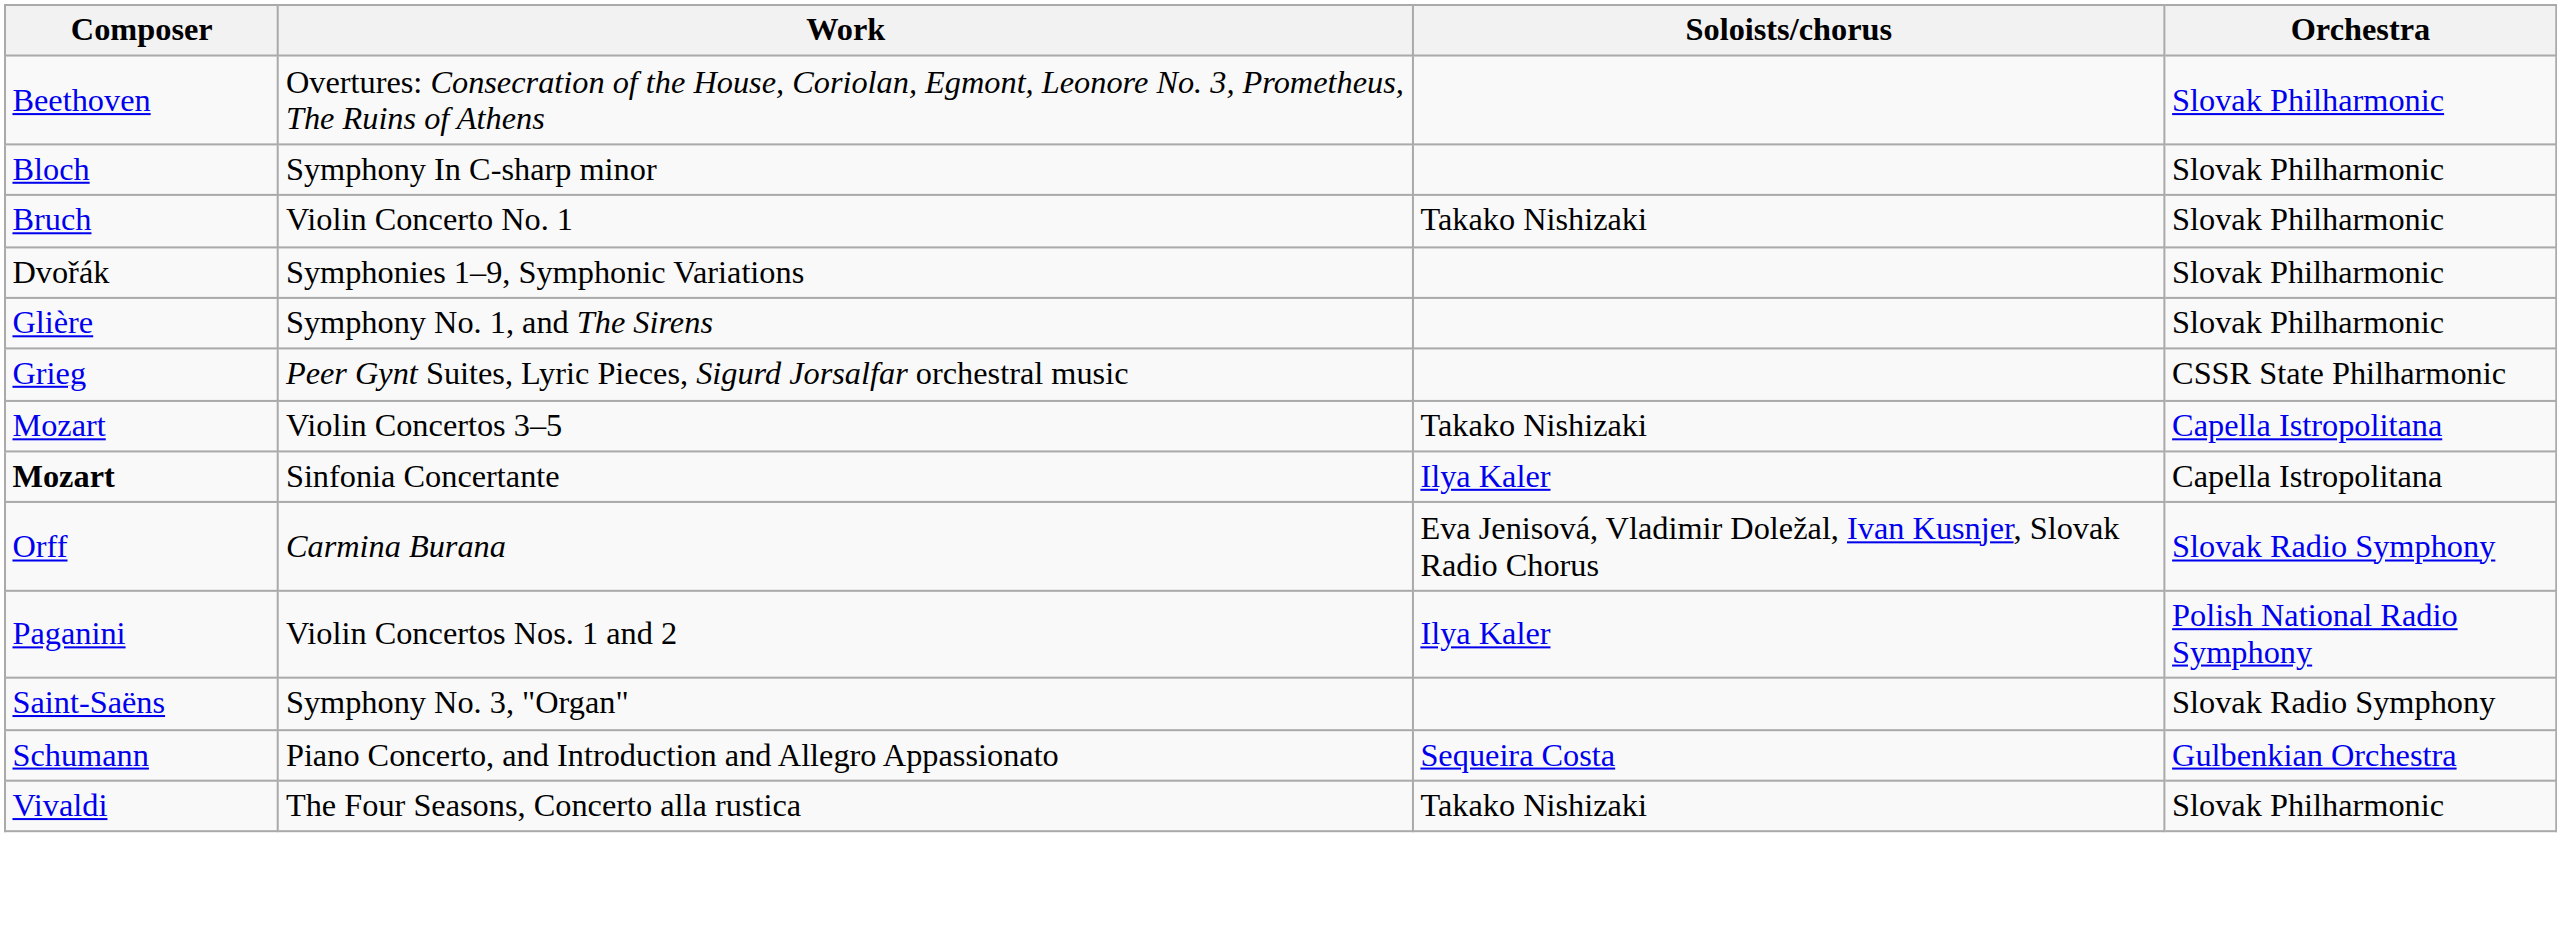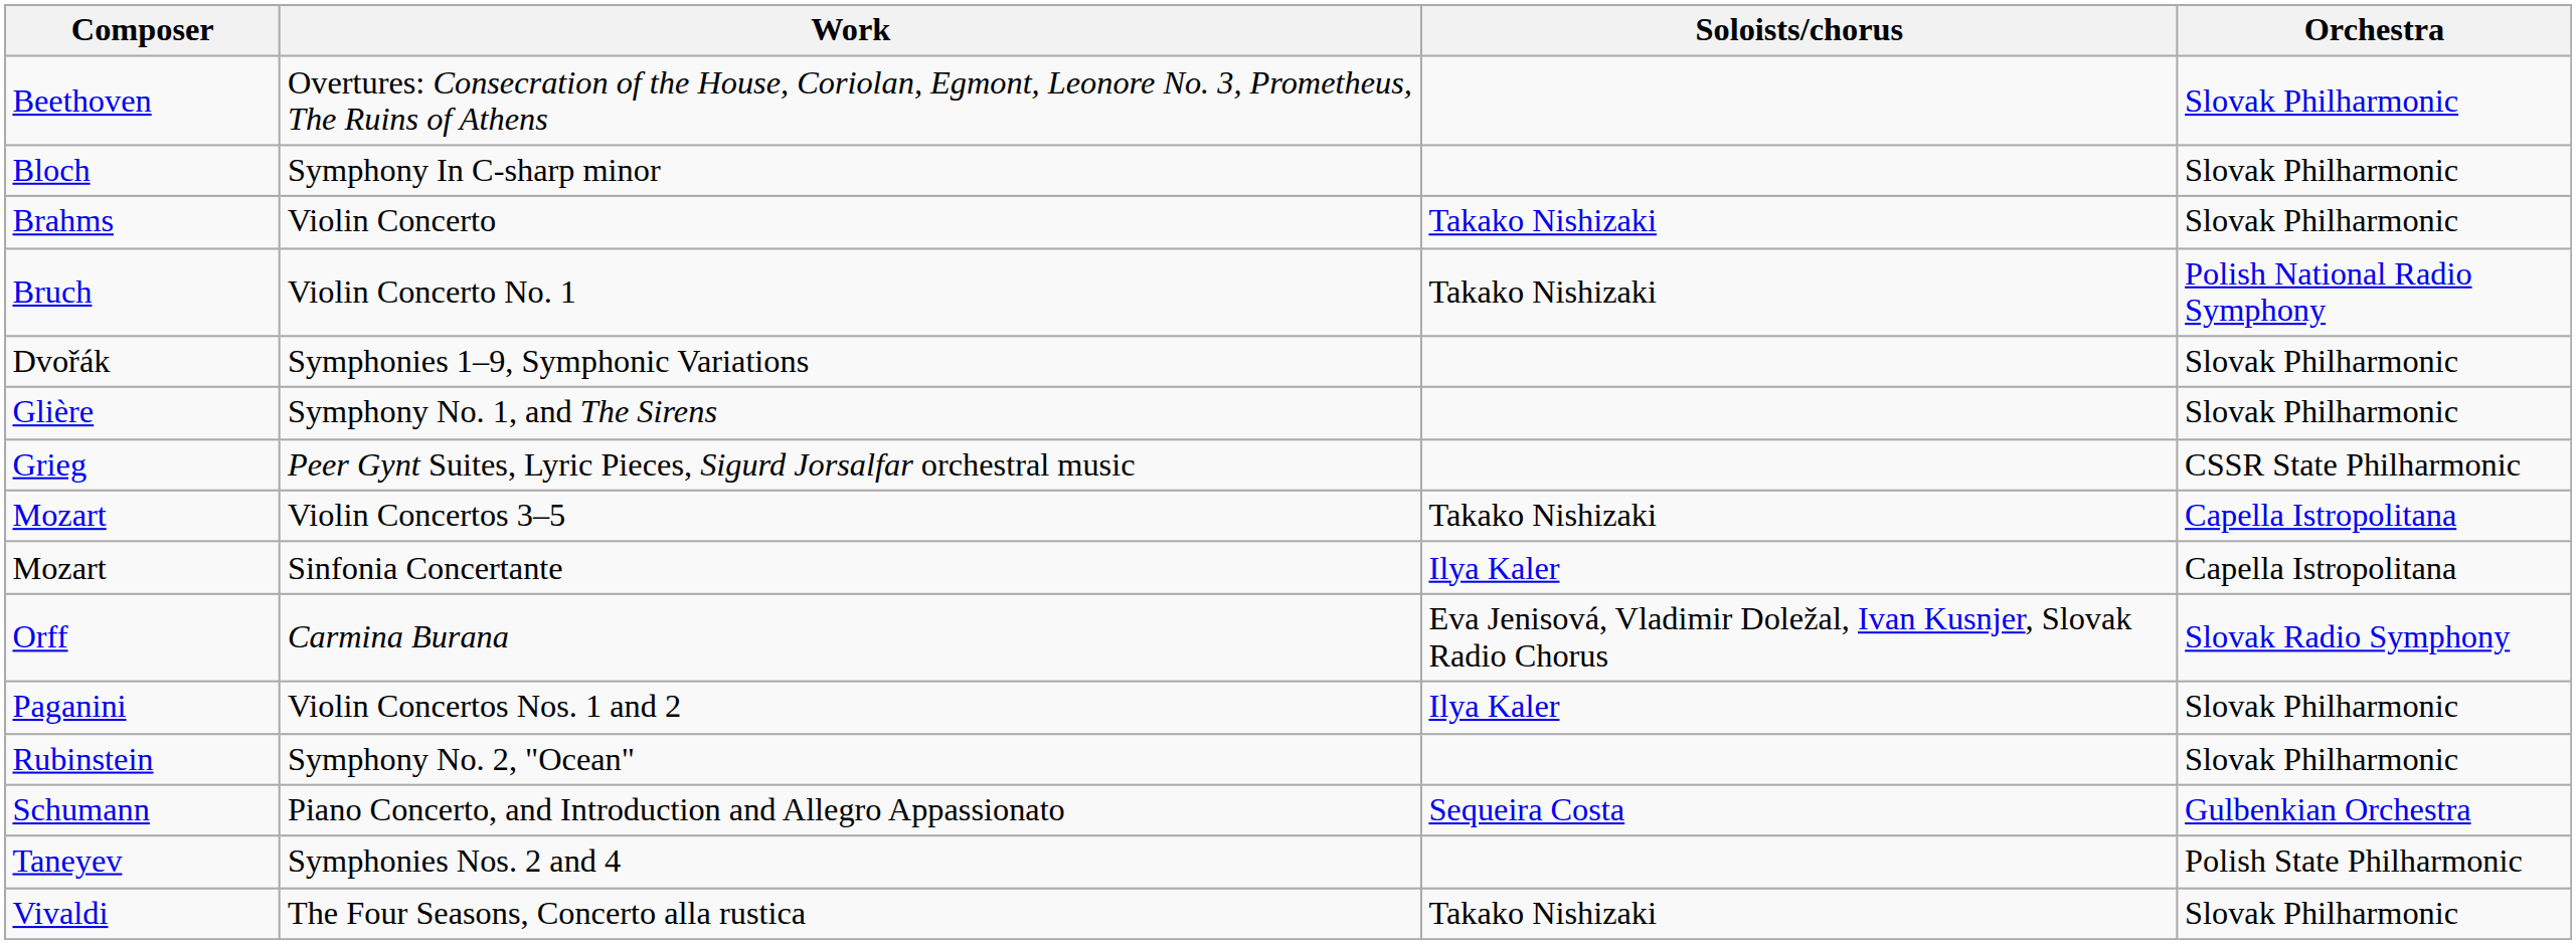+ row: Brahms | Violin Concerto | Takako Nishizaki | Slovak Philharmonic
Violin Concerto No. 1 | Orchestra: Slovak Philharmonic -> Polish National Radio Symphony
Sinfonia Concertante | Composer: bold -> normal
Violin Concertos Nos. 1 and 2 | Orchestra: Polish National Radio Symphony -> Slovak Philharmonic
+ row: Rubinstein | Symphony No. 2, "Ocean" | Slovak Philharmonic
- row: Saint-Saëns | Symphony No. 3, "Organ" | Slovak Radio Symphony
+ row: Taneyev | Symphonies Nos. 2 and 4 | Polish State Philharmonic
